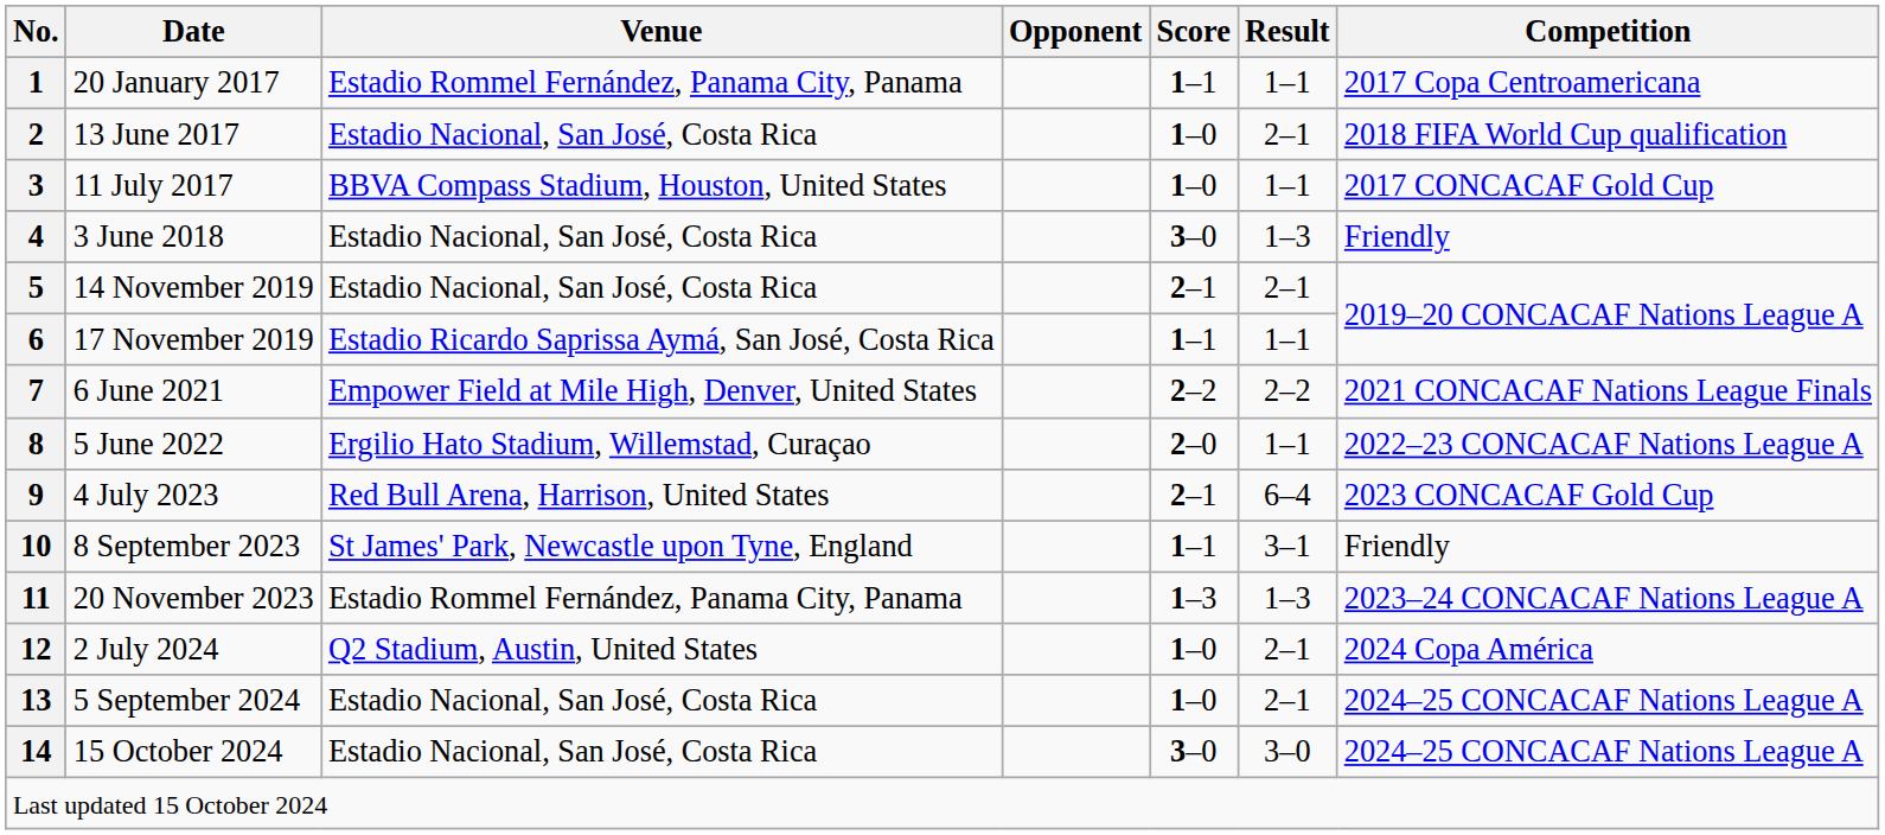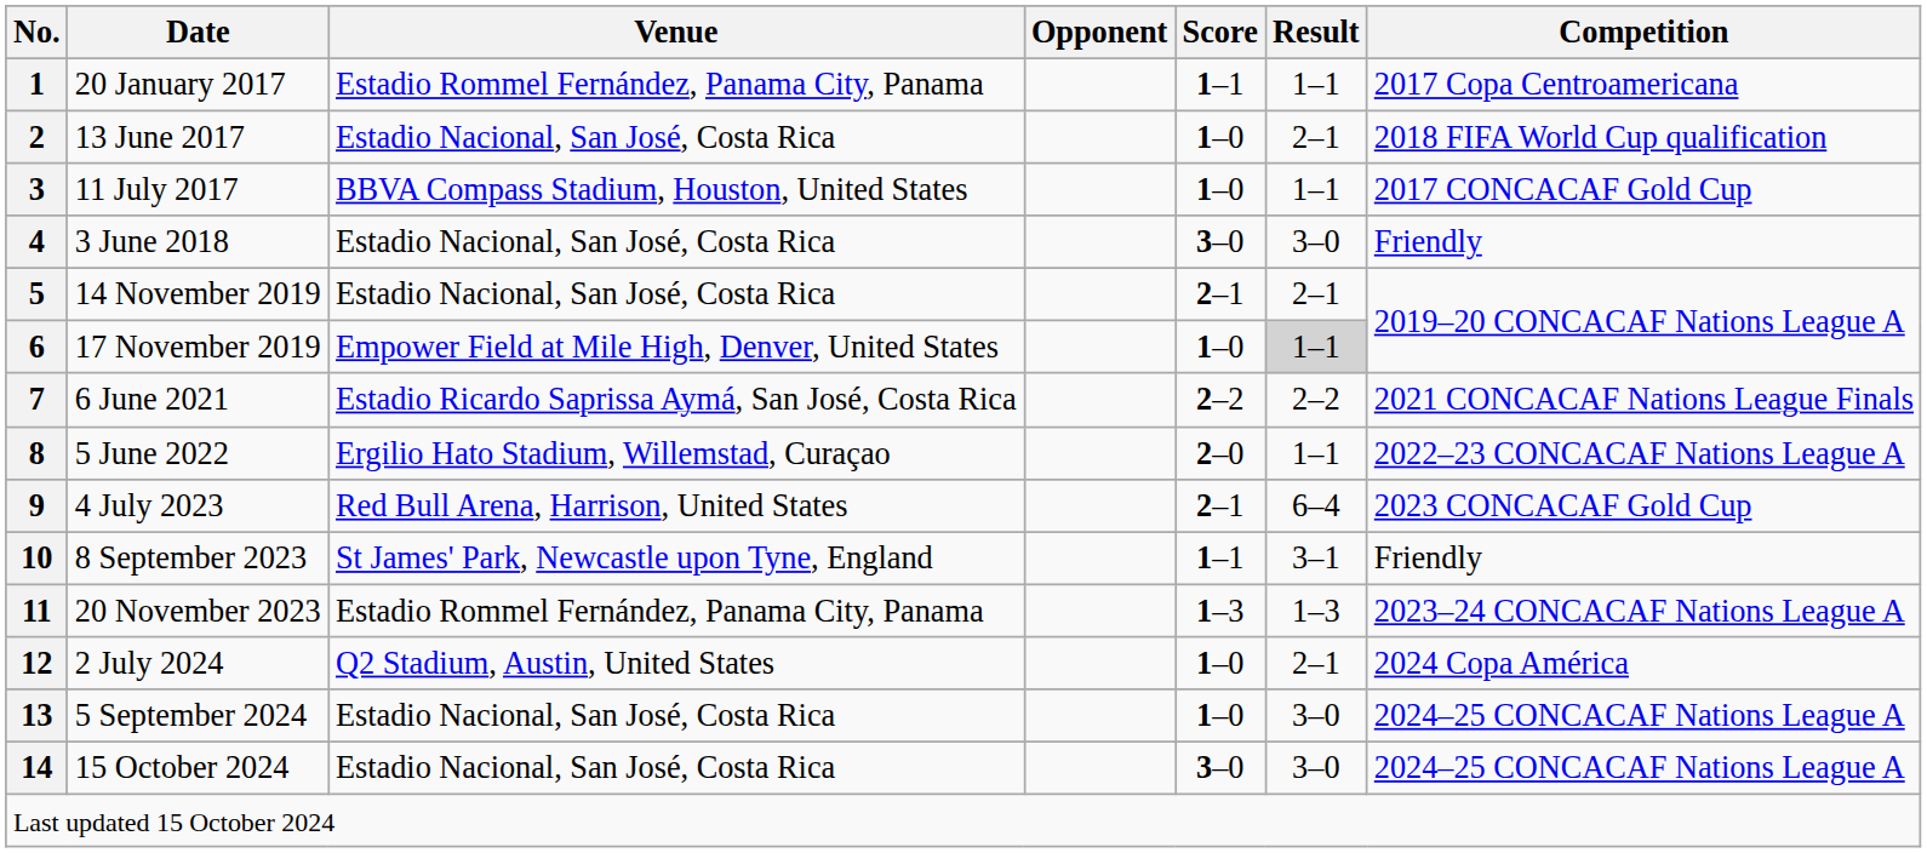4 | Result: 1–3 -> 3–0
6 | Venue: Estadio Ricardo Saprissa Aymá, San José, Costa Rica -> Empower Field at Mile High, Denver, United States
6 | Score: 1–1 -> 1–0
6 | Result: no background -> lightgrey background
7 | Venue: Empower Field at Mile High, Denver, United States -> Estadio Ricardo Saprissa Aymá, San José, Costa Rica
13 | Result: 2–1 -> 3–0
